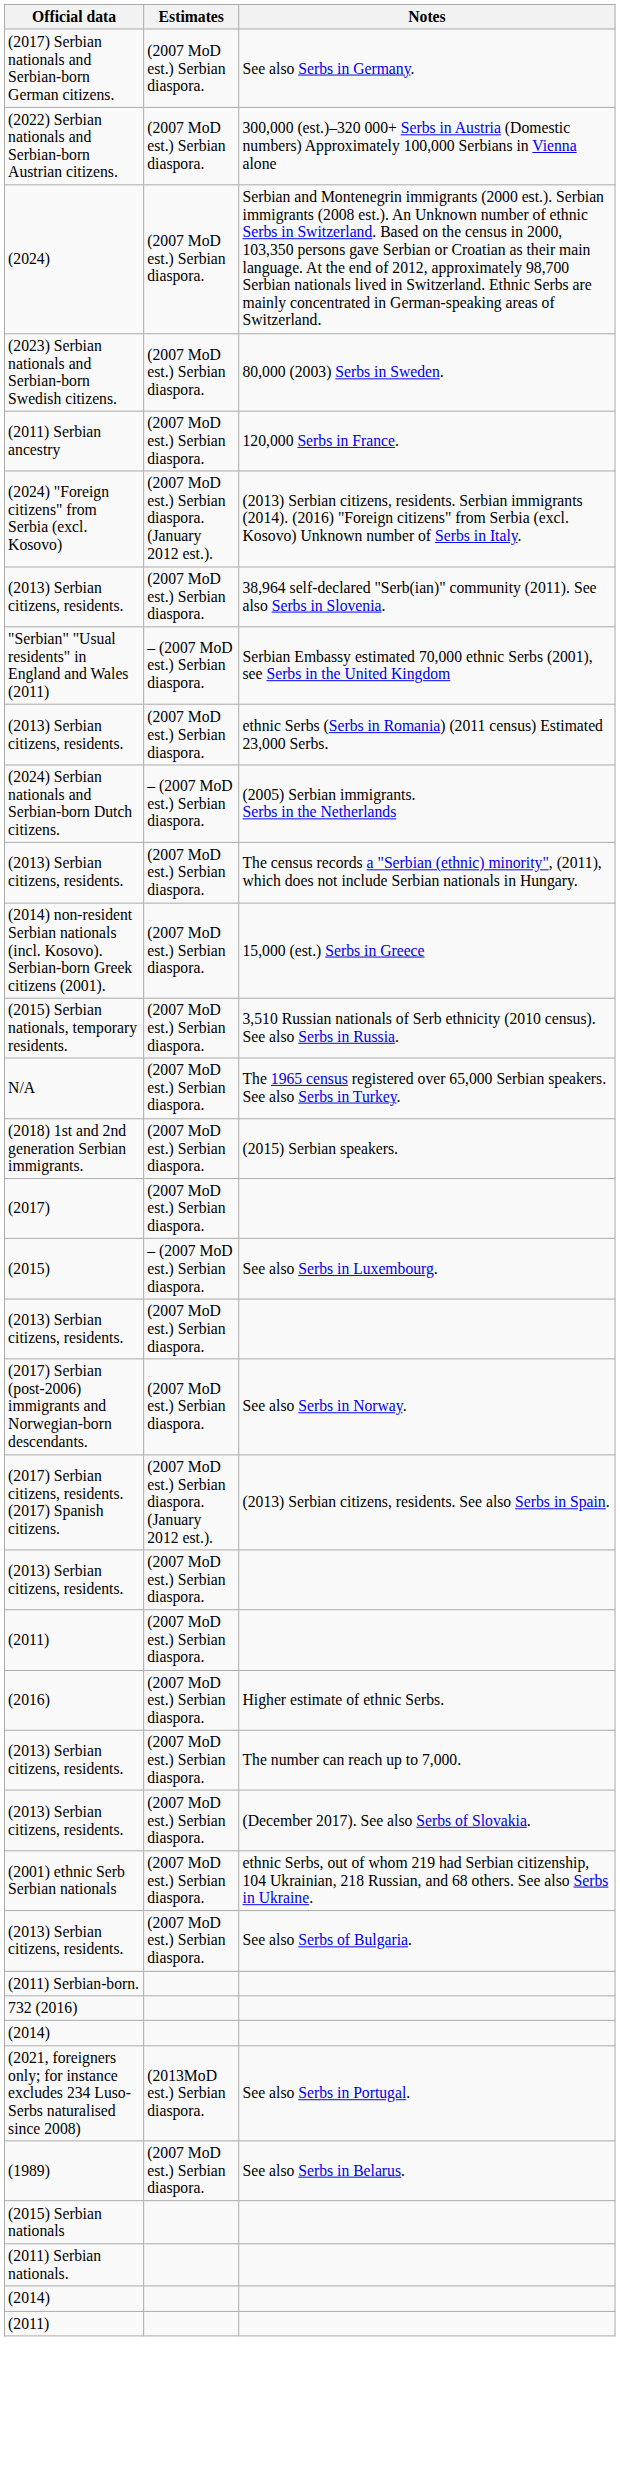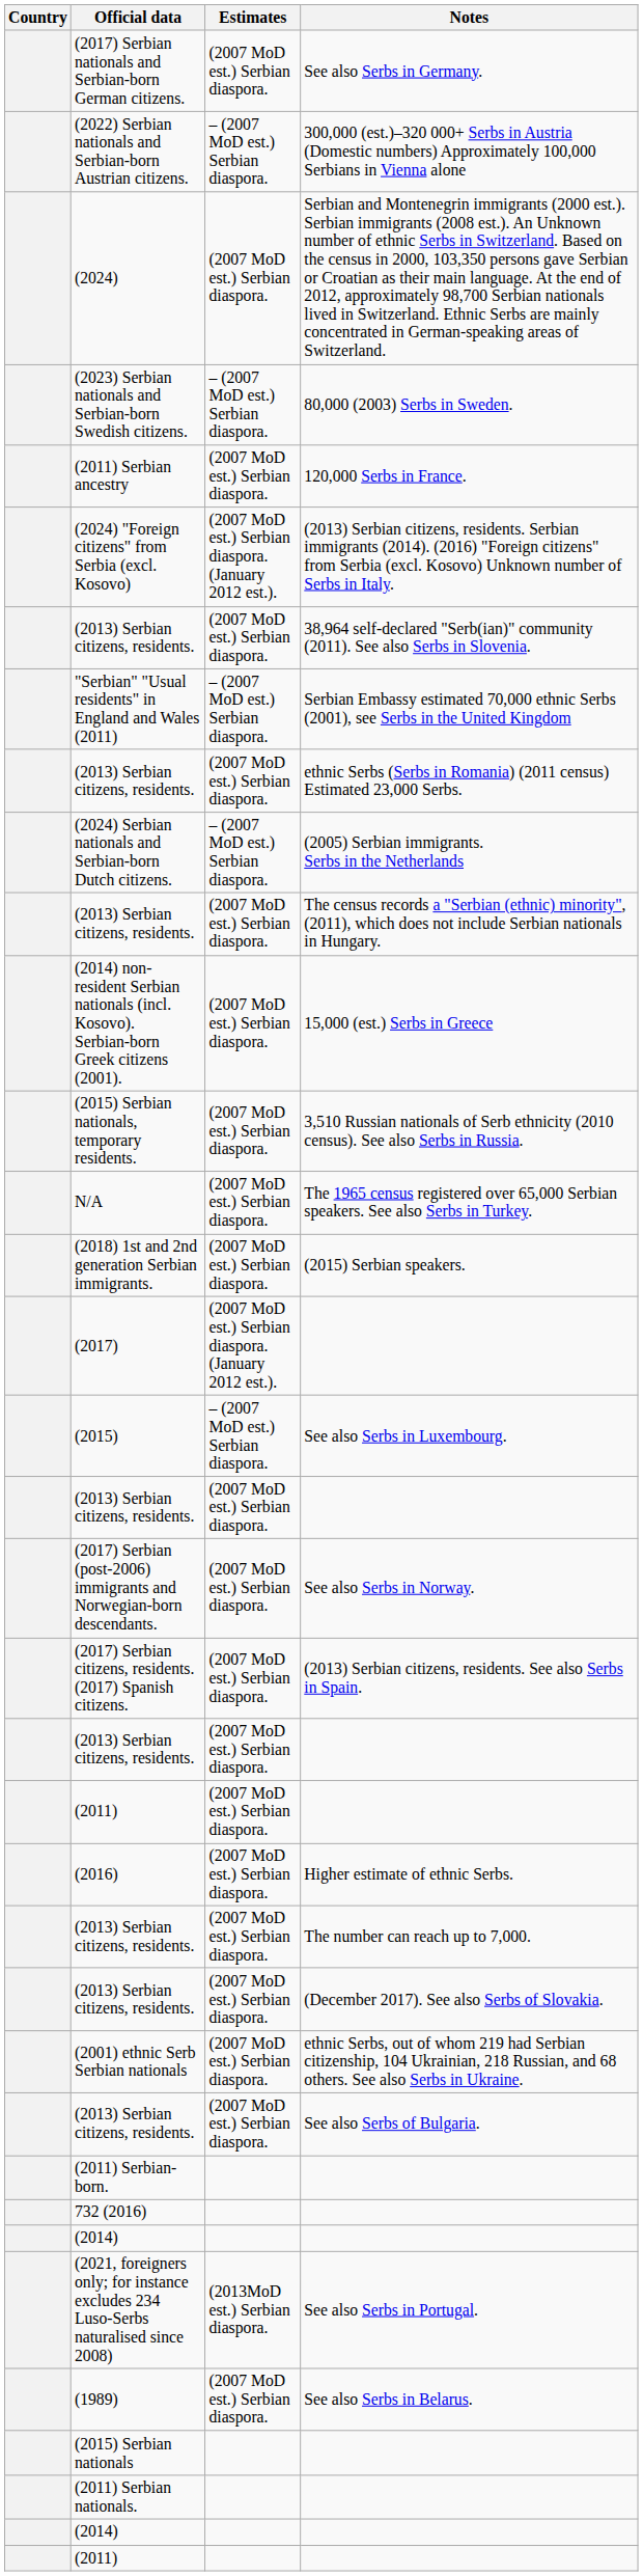+ column: Country
(2022) Serbian nationals and Serbian-born Austrian citizens. | Estimates: (2007 MoD est.) Serbian diaspora. -> – (2007 MoD est.) Serbian diaspora.
(2023) Serbian nationals and Serbian-born Swedish citizens. | Estimates: (2007 MoD est.) Serbian diaspora. -> – (2007 MoD est.) Serbian diaspora.
(2017) | Estimates: (2007 MoD est.) Serbian diaspora. -> (2007 MoD est.) Serbian diaspora. (January 2012 est.).
(2017) Serbian citizens, residents. (2017) Spanish citizens. | Estimates: (2007 MoD est.) Serbian diaspora. (January 2012 est.). -> (2007 MoD est.) Serbian diaspora.
